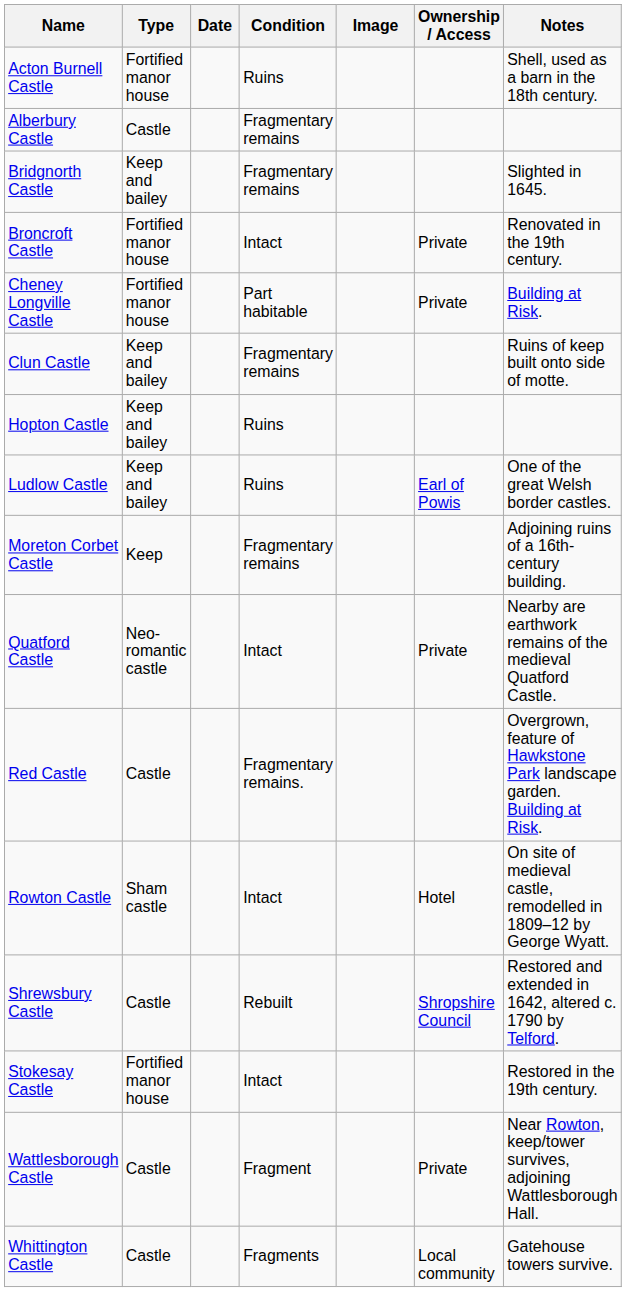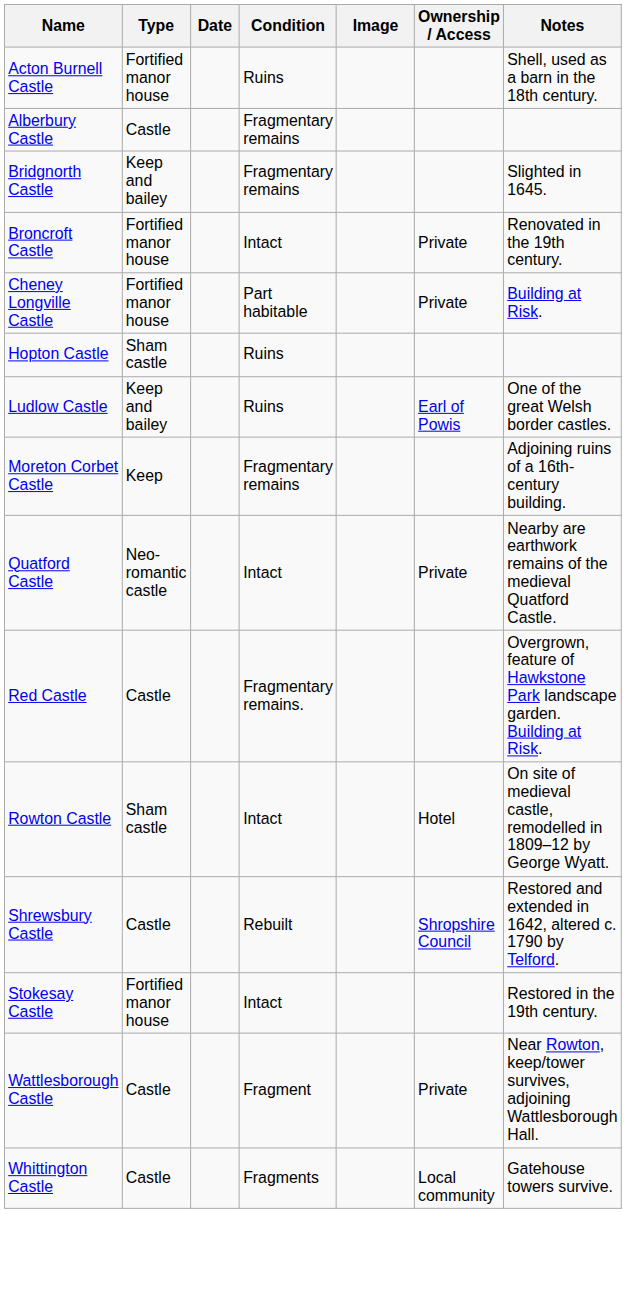- row: Clun Castle | Keep and bailey | Fragmentary remains | Ruins of keep built onto side of motte.
Hopton Castle | Type: Keep and bailey -> Sham castle
